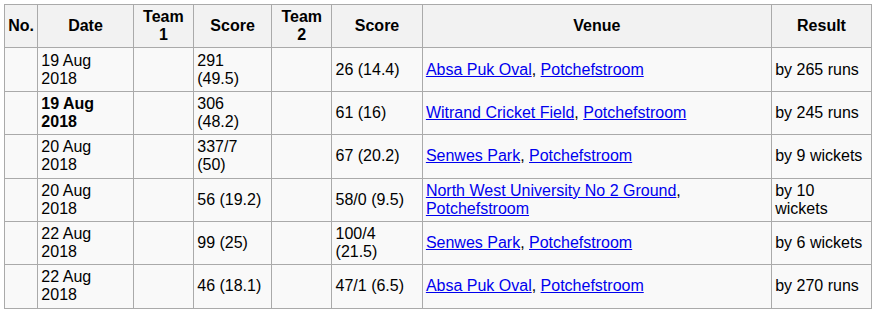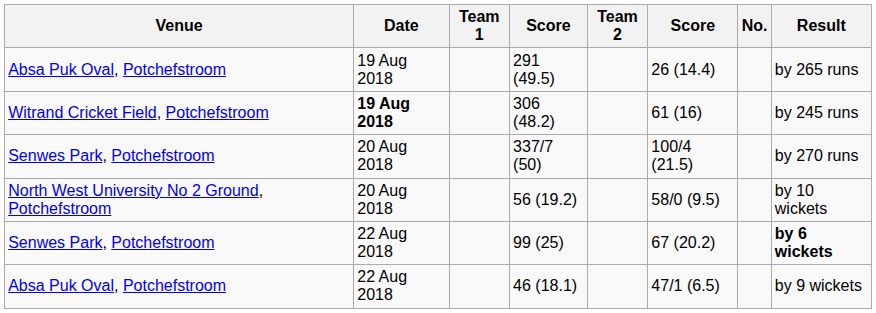columns swapped: No. <-> Venue
337/7 (50) | column 6: 67 (20.2) -> 100/4 (21.5)
337/7 (50) | Result: by 9 wickets -> by 270 runs
99 (25) | column 6: 100/4 (21.5) -> 67 (20.2)
99 (25) | Result: normal -> bold
46 (18.1) | Result: by 270 runs -> by 9 wickets
